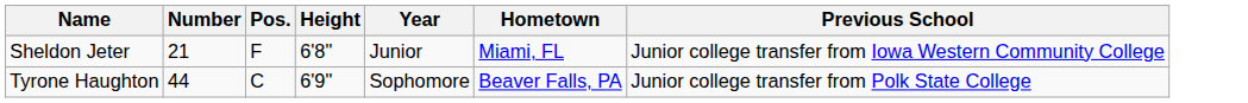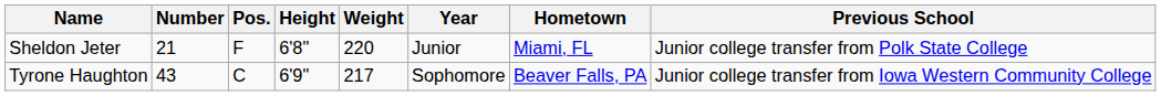+ column: Weight | 220 | 217
Sheldon Jeter | Previous School: Junior college transfer from Iowa Western Community College -> Junior college transfer from Polk State College
Tyrone Haughton | Number: 44 -> 43
Tyrone Haughton | Previous School: Junior college transfer from Polk State College -> Junior college transfer from Iowa Western Community College
